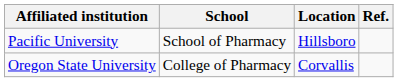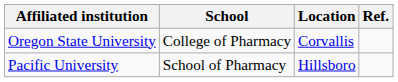rows swapped: Oregon State University <-> Pacific University
